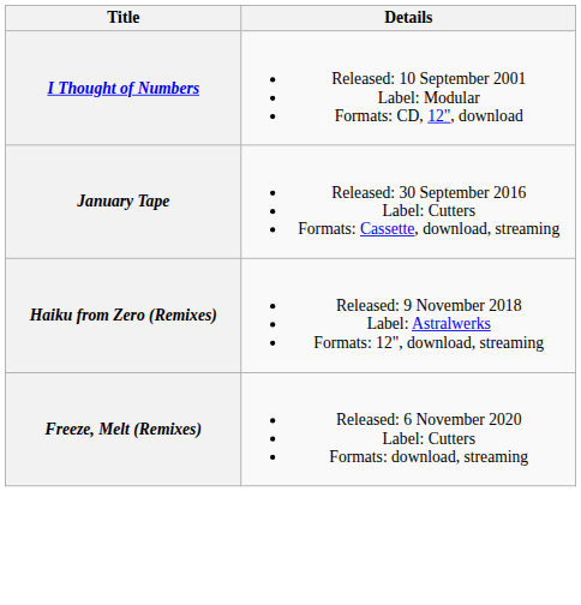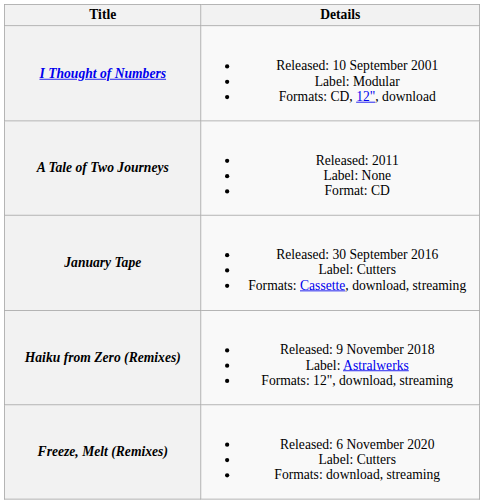+ row: A Tale of Two Journeys | Released: 2011 Label: None Format: CD
